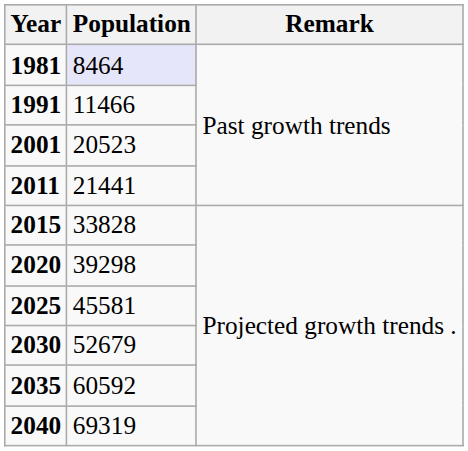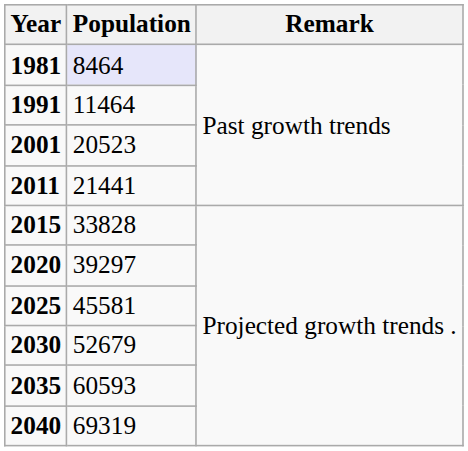1991 | Population: 11466 -> 11464
2020 | Population: 39298 -> 39297
2035 | Population: 60592 -> 60593
